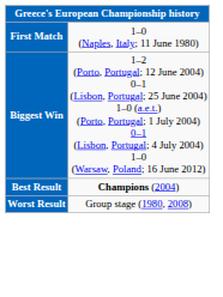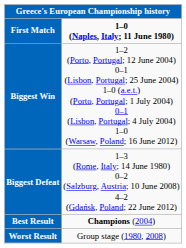First Match | column 2: normal -> bold
+ row: Biggest Defeat | 1–3 (Rome, Italy; 14 June 1980) 0–2 (Salzburg, Austria; 10 June 2008) 4–2 (Gdańsk, Poland; 22 June 2012)
